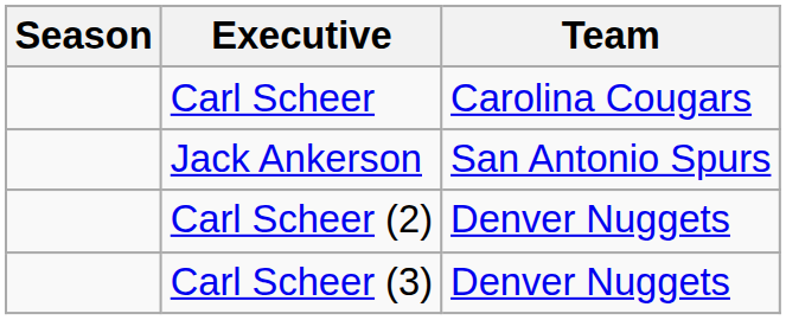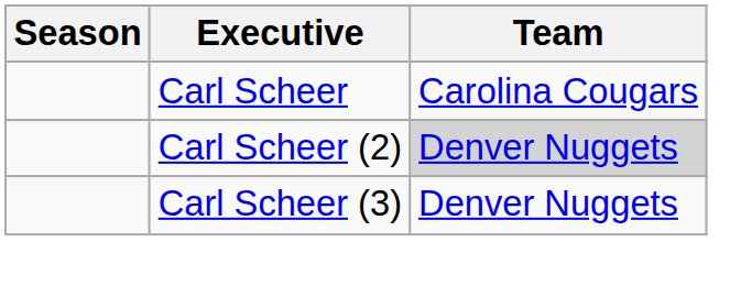- row: Jack Ankerson | San Antonio Spurs
Carl Scheer (2) | Team: no background -> lightgrey background
